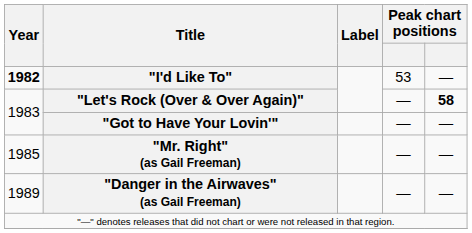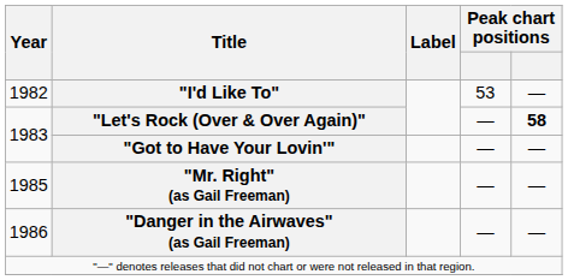"I'd Like To" | Year: bold -> normal
"Danger in the Airwaves" (as Gail Freeman) | Year: 1989 -> 1986
